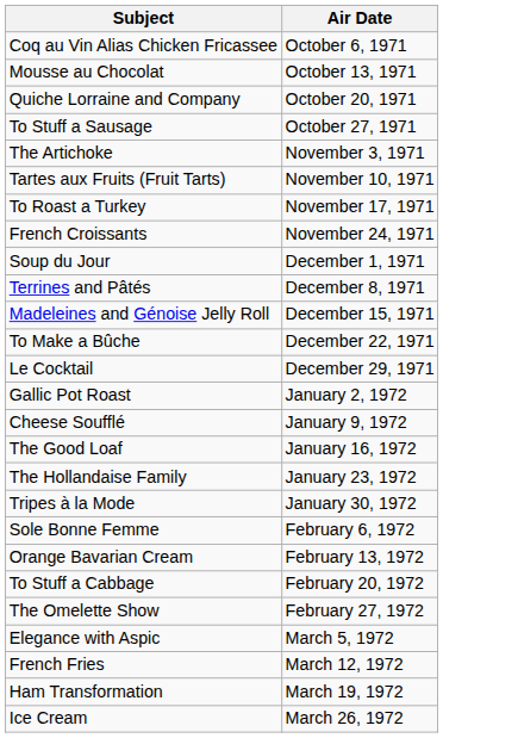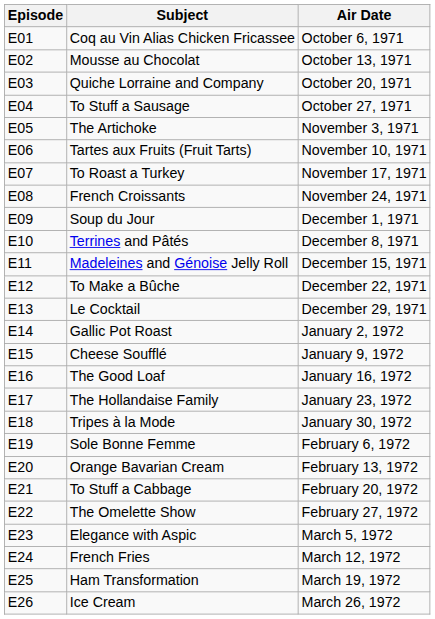+ column: Episode | E01 | E02 | E03 | E04 | E05 | E06 | E07 | E08 | E09 | E10 | E11 | E12 | E13 | E14 | E15 | E16 | E17 | E18 | E19 | E20 | E21 | E22 | E23 | E24 | E25 | E26
